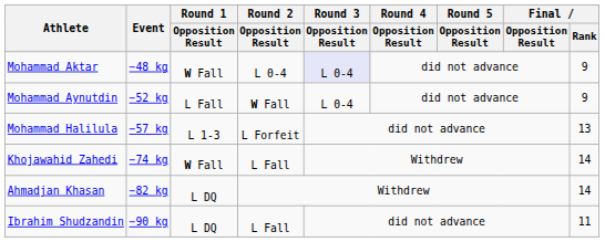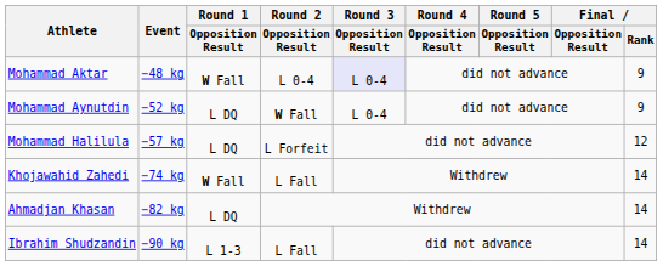Mohammad Aynutdin | Round 1 / Opposition Result: L Fall -> L DQ
Mohammad Halilula | Round 1 / Opposition Result: L 1-3 -> L DQ
Mohammad Halilula | Final / Rank: 13 -> 12
Ibrahim Shudzandin | Round 1 / Opposition Result: L DQ -> L 1-3
Ibrahim Shudzandin | Final / Rank: 11 -> 14
